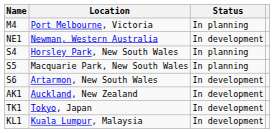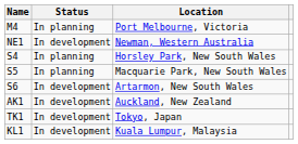columns swapped: Location <-> Status
